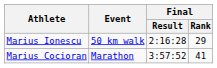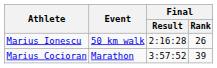Marius Ionescu | Final / Rank: 29 -> 26
Marius Cocioran | Final / Rank: 41 -> 39
